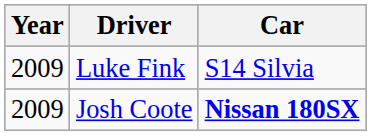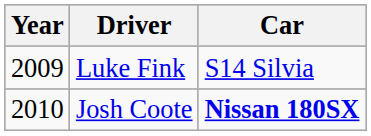Josh Coote | Year: 2009 -> 2010
